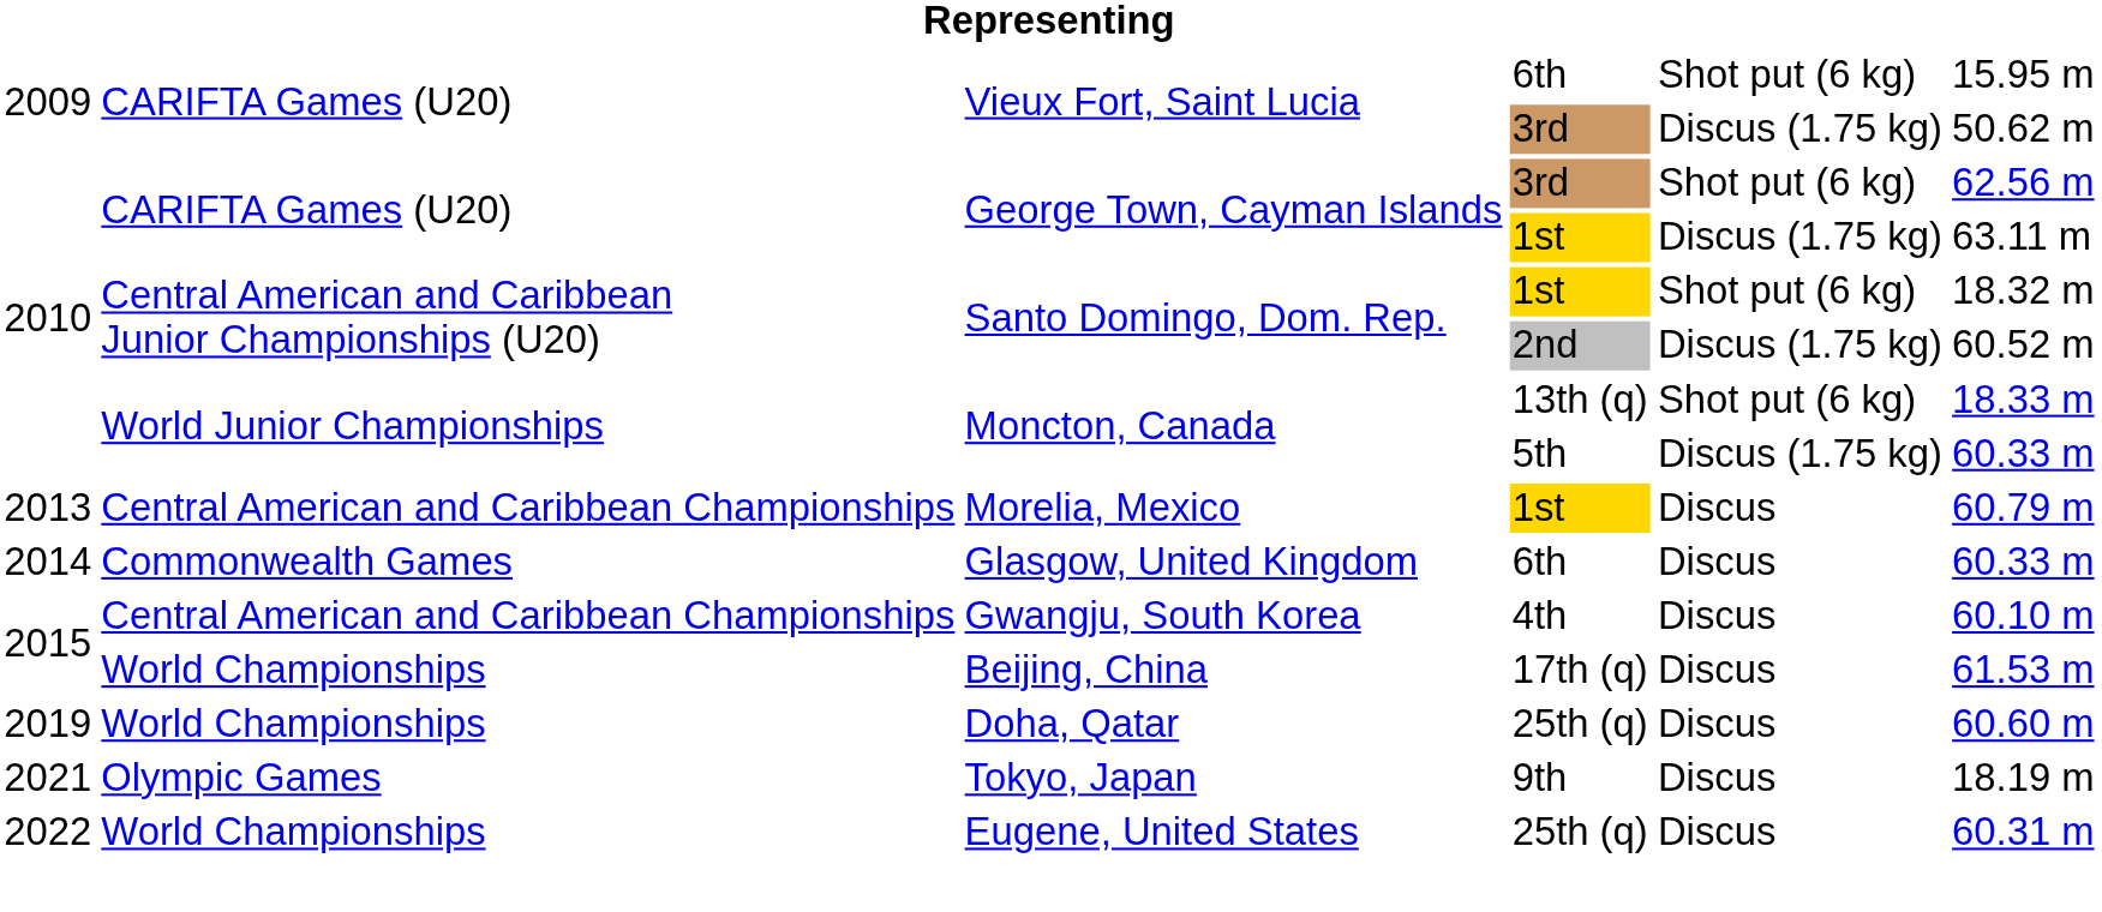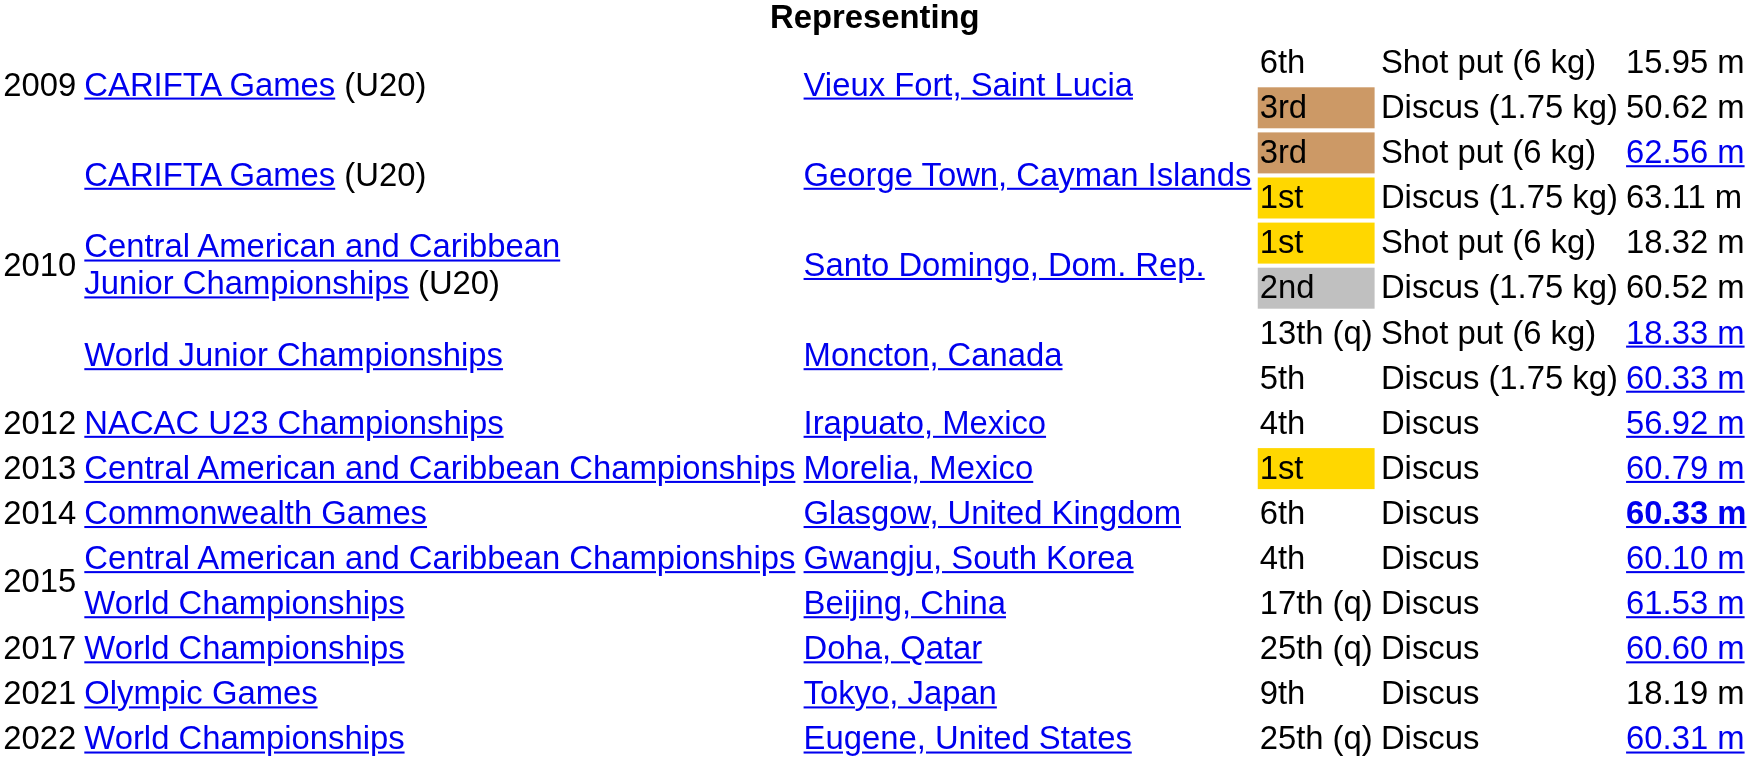+ row: 2012 | NACAC U23 Championships | Irapuato, Mexico | 4th | Discus | 56.92 m
Glasgow, United Kingdom | column 6: normal -> bold
Doha, Qatar | column 1: 2019 -> 2017
